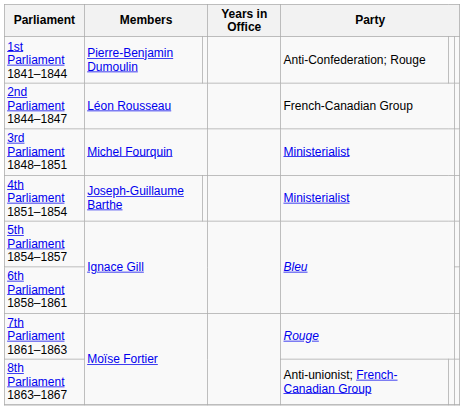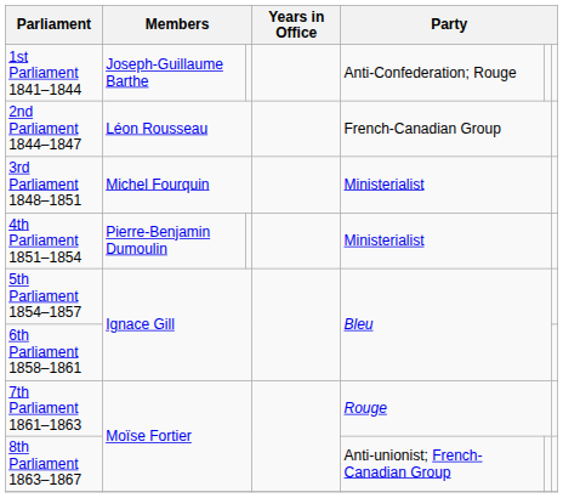1st Parliament 1841–1844 | column 2: Pierre-Benjamin Dumoulin -> Joseph-Guillaume Barthe
4th Parliament 1851–1854 | column 2: Joseph-Guillaume Barthe -> Pierre-Benjamin Dumoulin
